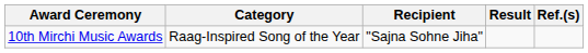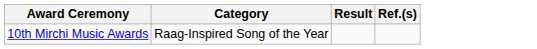- column: Recipient | "Sajna Sohne Jiha"
